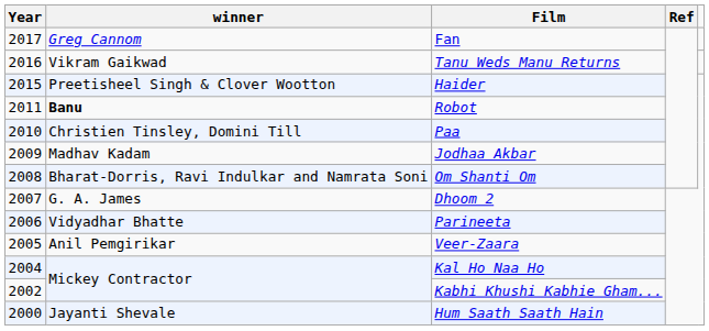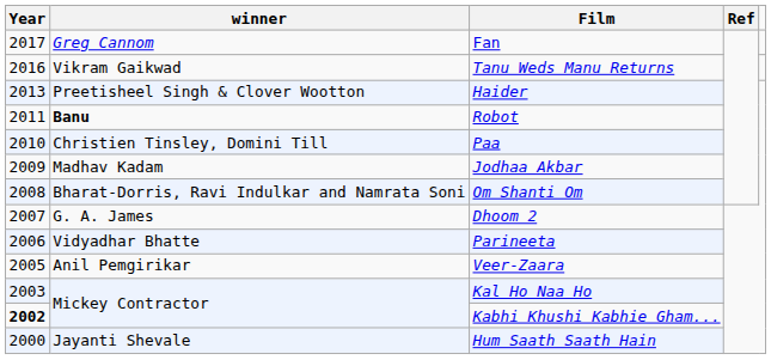Haider | Year: 2015 -> 2013
Kal Ho Naa Ho | Year: 2004 -> 2003
Kabhi Khushi Kabhie Gham... | Year: normal -> bold
